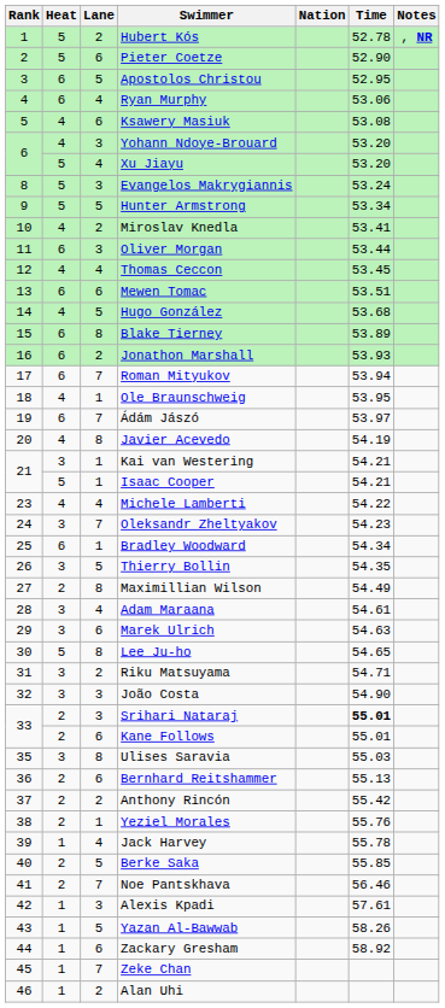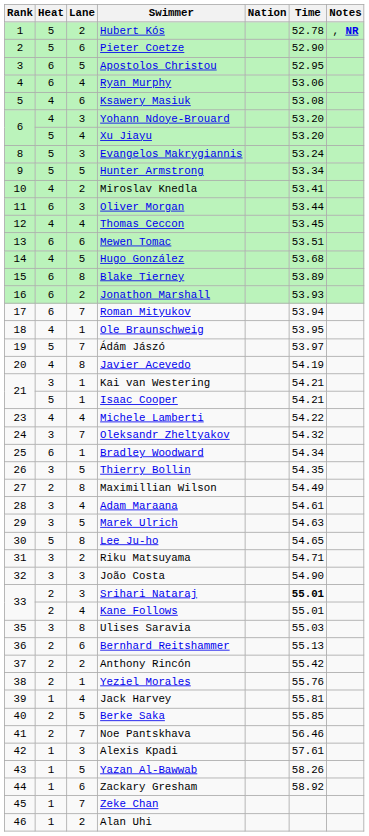Ádám Jászó | Heat: 6 -> 5
Oleksandr Zheltyakov | Time: 54.23 -> 54.32
Marek Ulrich | Lane: 6 -> 5
Kane Follows | Lane: 6 -> 4
Jack Harvey | Time: 55.78 -> 55.81
